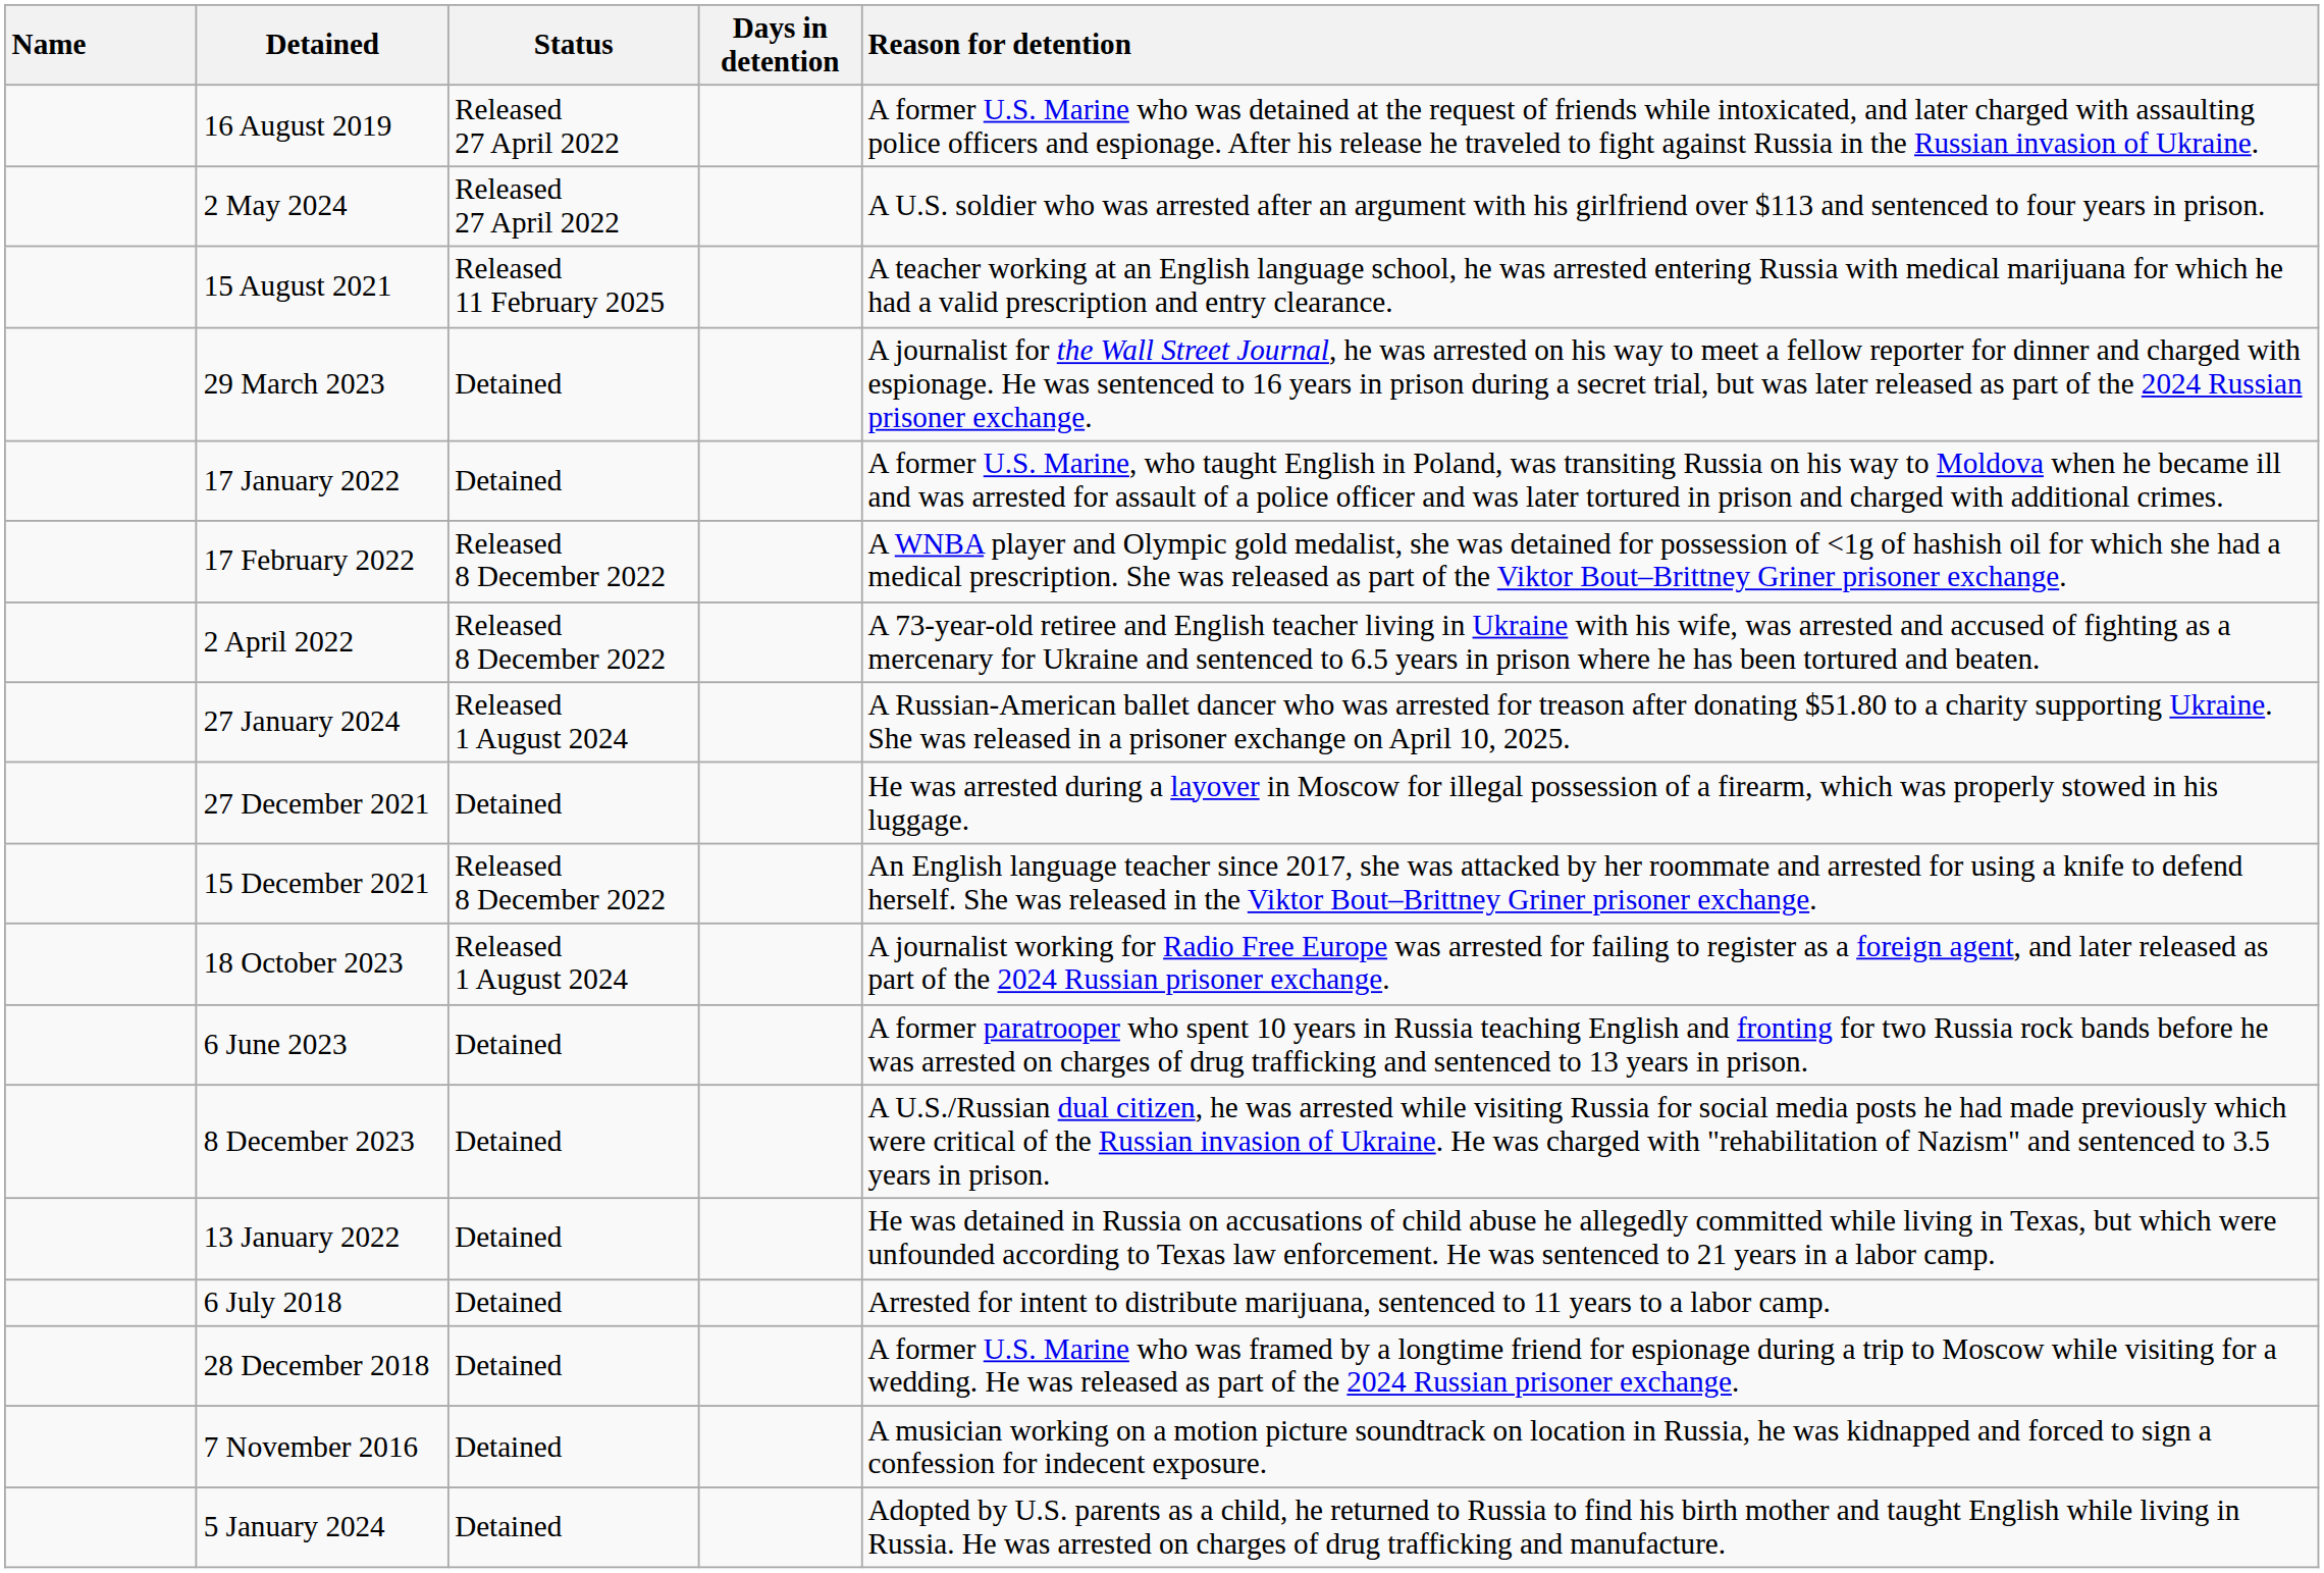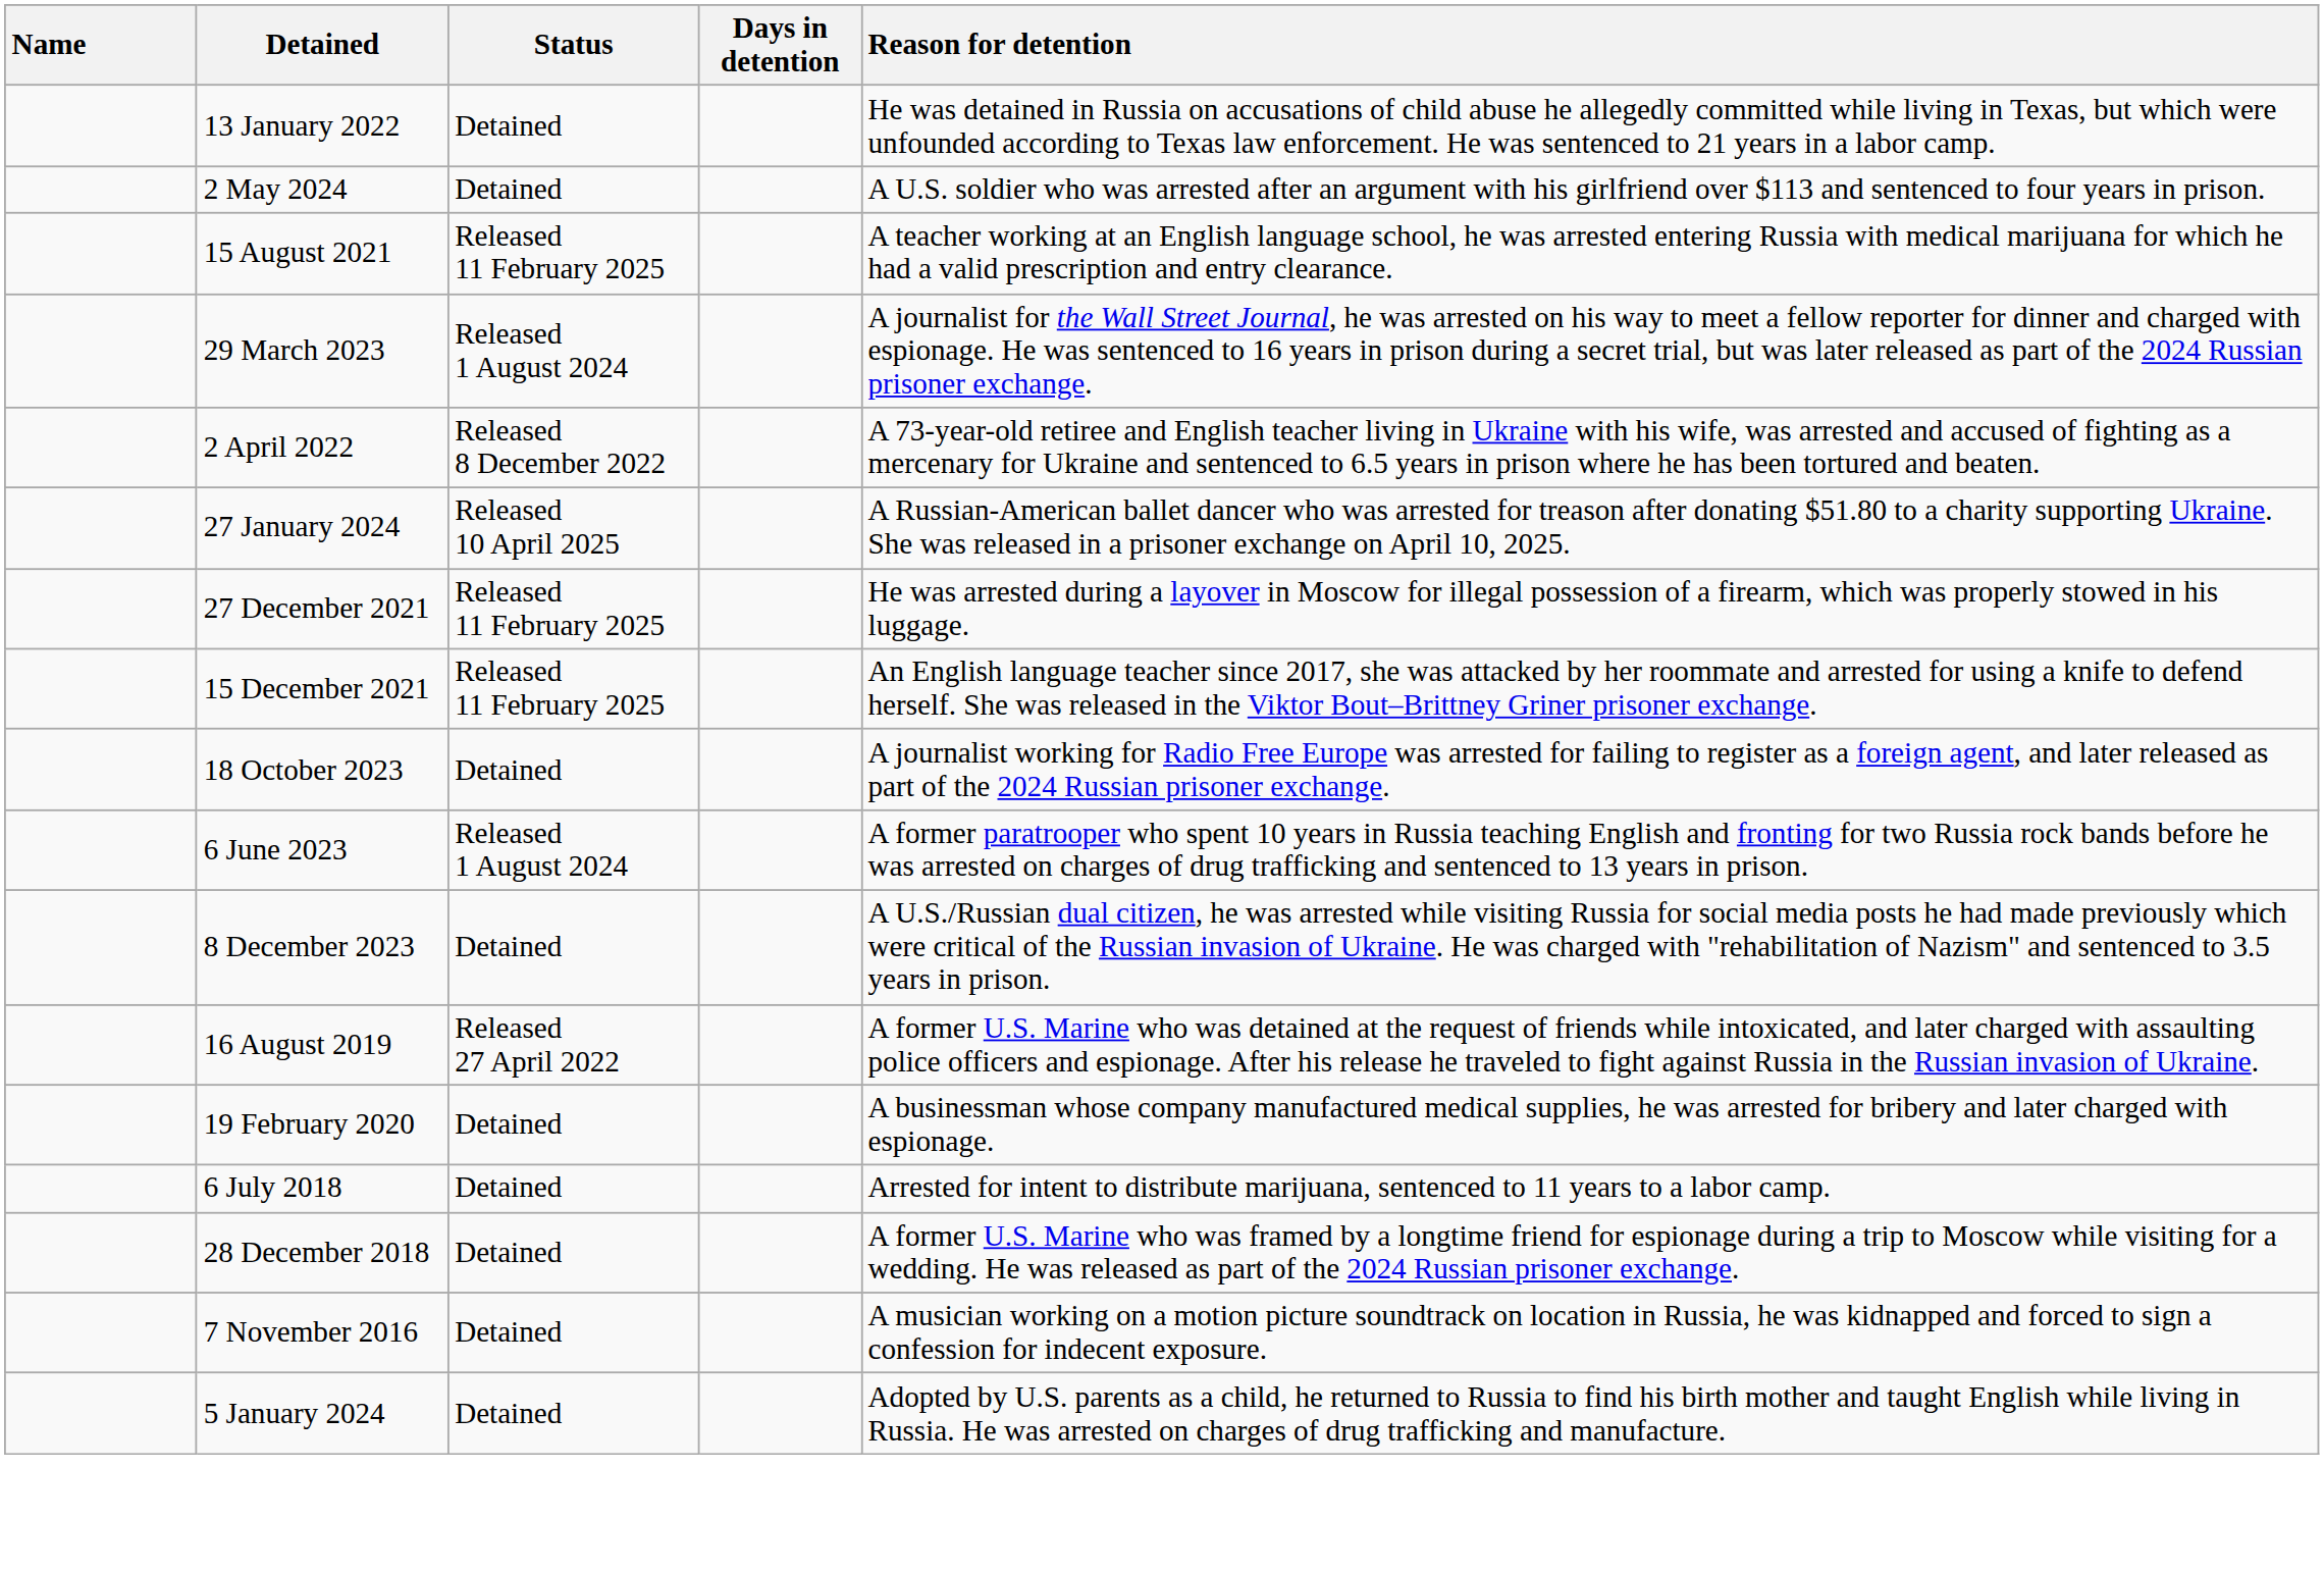rows swapped: 13 January 2022 <-> 16 August 2019
2 May 2024 | Status: Released 27 April 2022 -> Detained
29 March 2023 | Status: Detained -> Released 1 August 2024
- row: 17 January 2022 | Detained | A former U.S. Marine, who taught English in Poland, was transiting Russia on his way to Moldova when he became ill and was arrested for assault of a police officer and was later tortured in prison and charged with additional crimes.
- row: 17 February 2022 | Released 8 December 2022 | A WNBA player and Olympic gold medalist, she was detained for possession of <1g of hashish oil for which she had a medical prescription. She was released as part of the Viktor Bout–Brittney Griner prisoner exchange.
27 January 2024 | Status: Released 1 August 2024 -> Released 10 April 2025
27 December 2021 | Status: Detained -> Released 11 February 2025
15 December 2021 | Status: Released 8 December 2022 -> Released 11 February 2025
18 October 2023 | Status: Released 1 August 2024 -> Detained
6 June 2023 | Status: Detained -> Released 1 August 2024
+ row: 19 February 2020 | Detained | A businessman whose company manufactured medical supplies, he was arrested for bribery and later charged with espionage.
